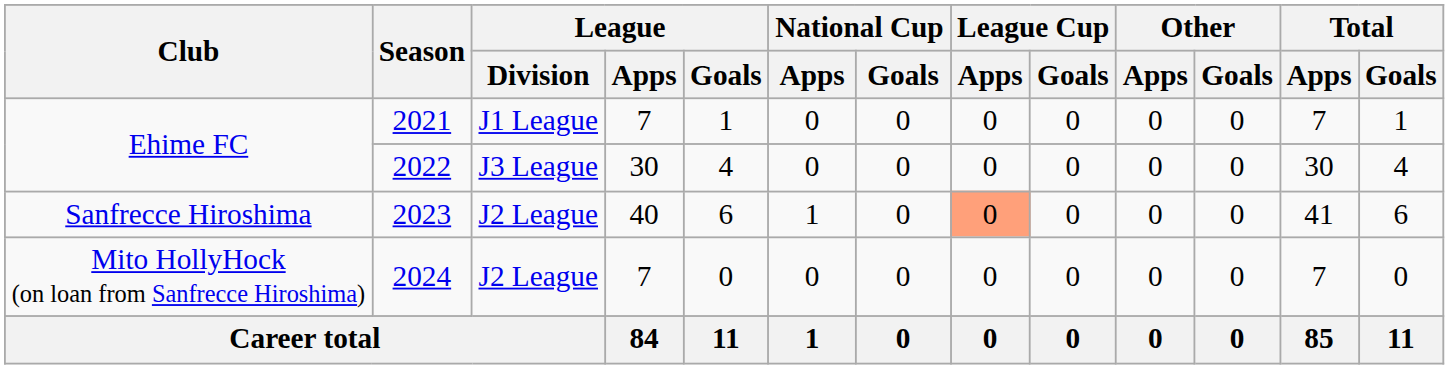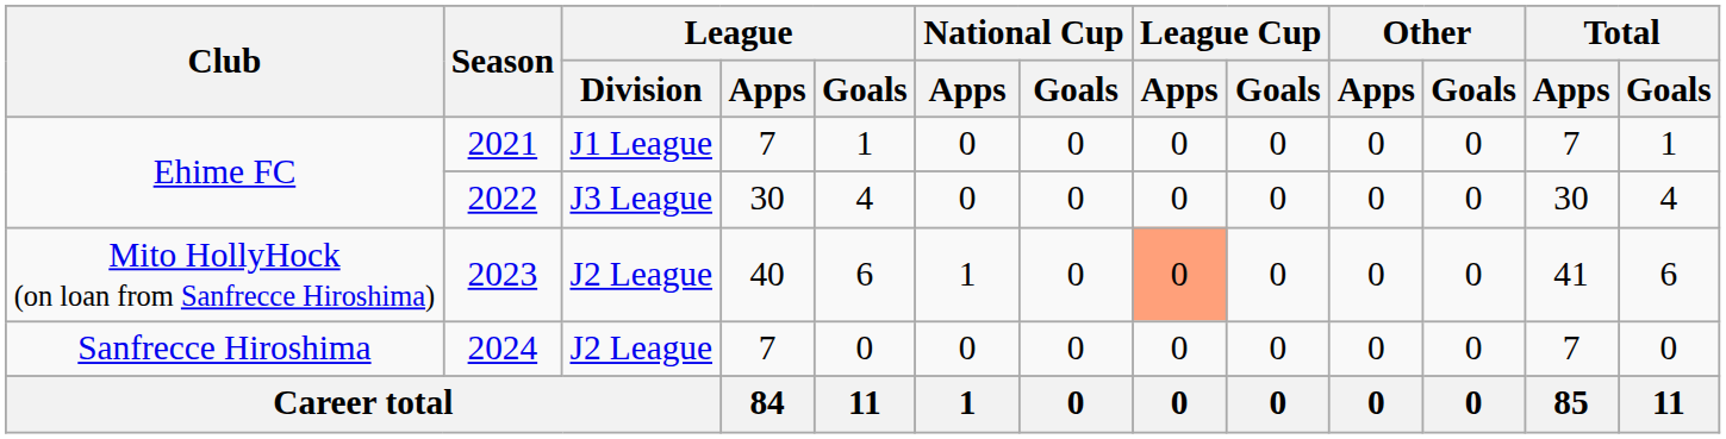2023 | Club: Sanfrecce Hiroshima -> Mito HollyHock (on loan from Sanfrecce Hiroshima)
2024 | Club: Mito HollyHock (on loan from Sanfrecce Hiroshima) -> Sanfrecce Hiroshima
